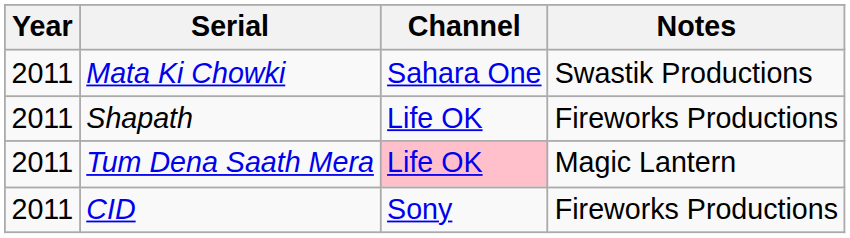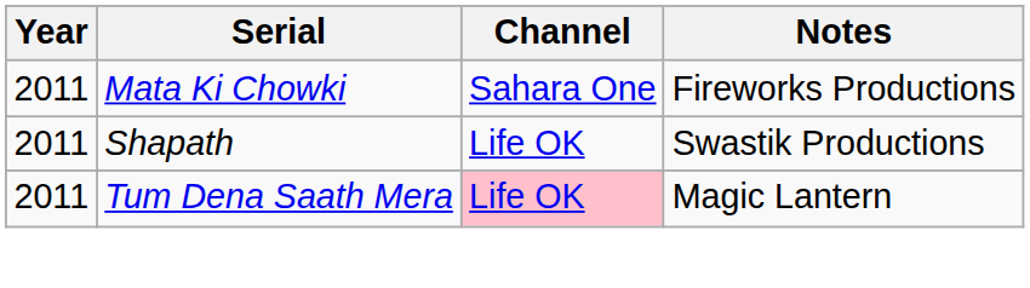Mata Ki Chowki | Notes: Swastik Productions -> Fireworks Productions
Shapath | Notes: Fireworks Productions -> Swastik Productions
- row: 2011 | CID | Sony | Fireworks Productions
